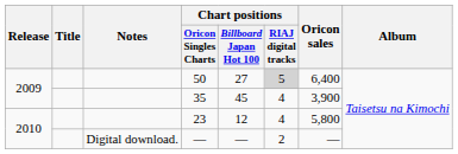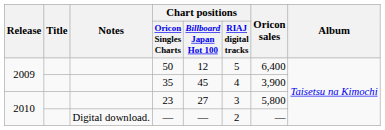50 | Chart positions / Billboard Japan Hot 100: 27 -> 12
50 | Chart positions / RIAJ digital tracks: lightgrey background -> no background
23 | Chart positions / Billboard Japan Hot 100: 12 -> 27
23 | Chart positions / RIAJ digital tracks: 4 -> 3
